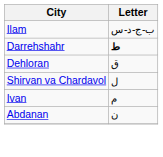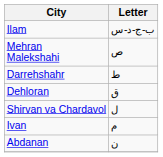+ row: Mehran Malekshahi | ص
Darrehshahr | Letter: bold -> normal
